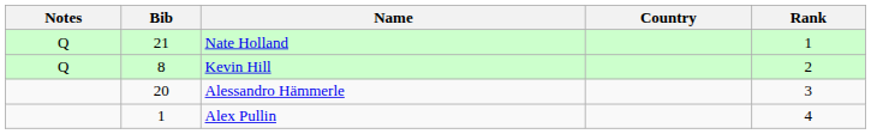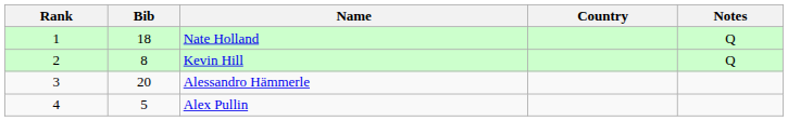columns swapped: Rank <-> Notes
Nate Holland | Bib: 21 -> 18
Alex Pullin | Bib: 1 -> 5
